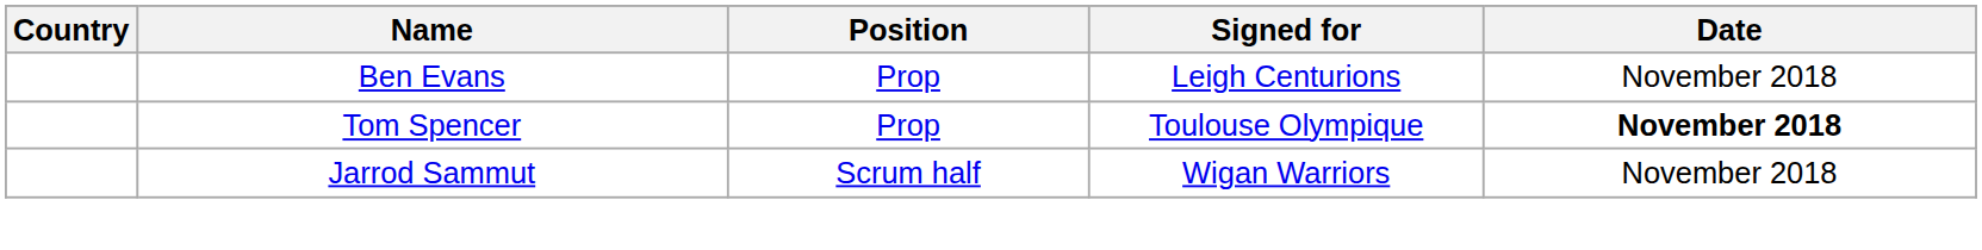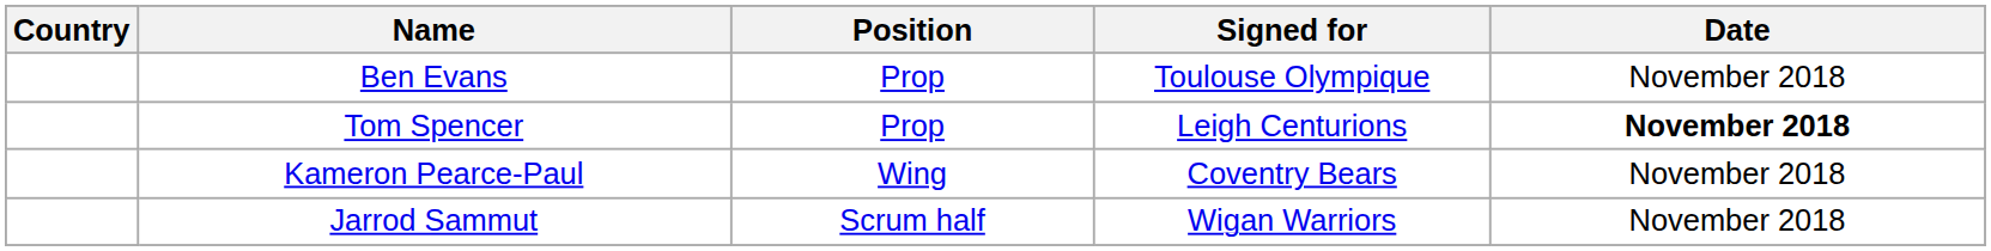Ben Evans | Signed for: Leigh Centurions -> Toulouse Olympique
Tom Spencer | Signed for: Toulouse Olympique -> Leigh Centurions
+ row: Kameron Pearce-Paul | Wing | Coventry Bears | November 2018
